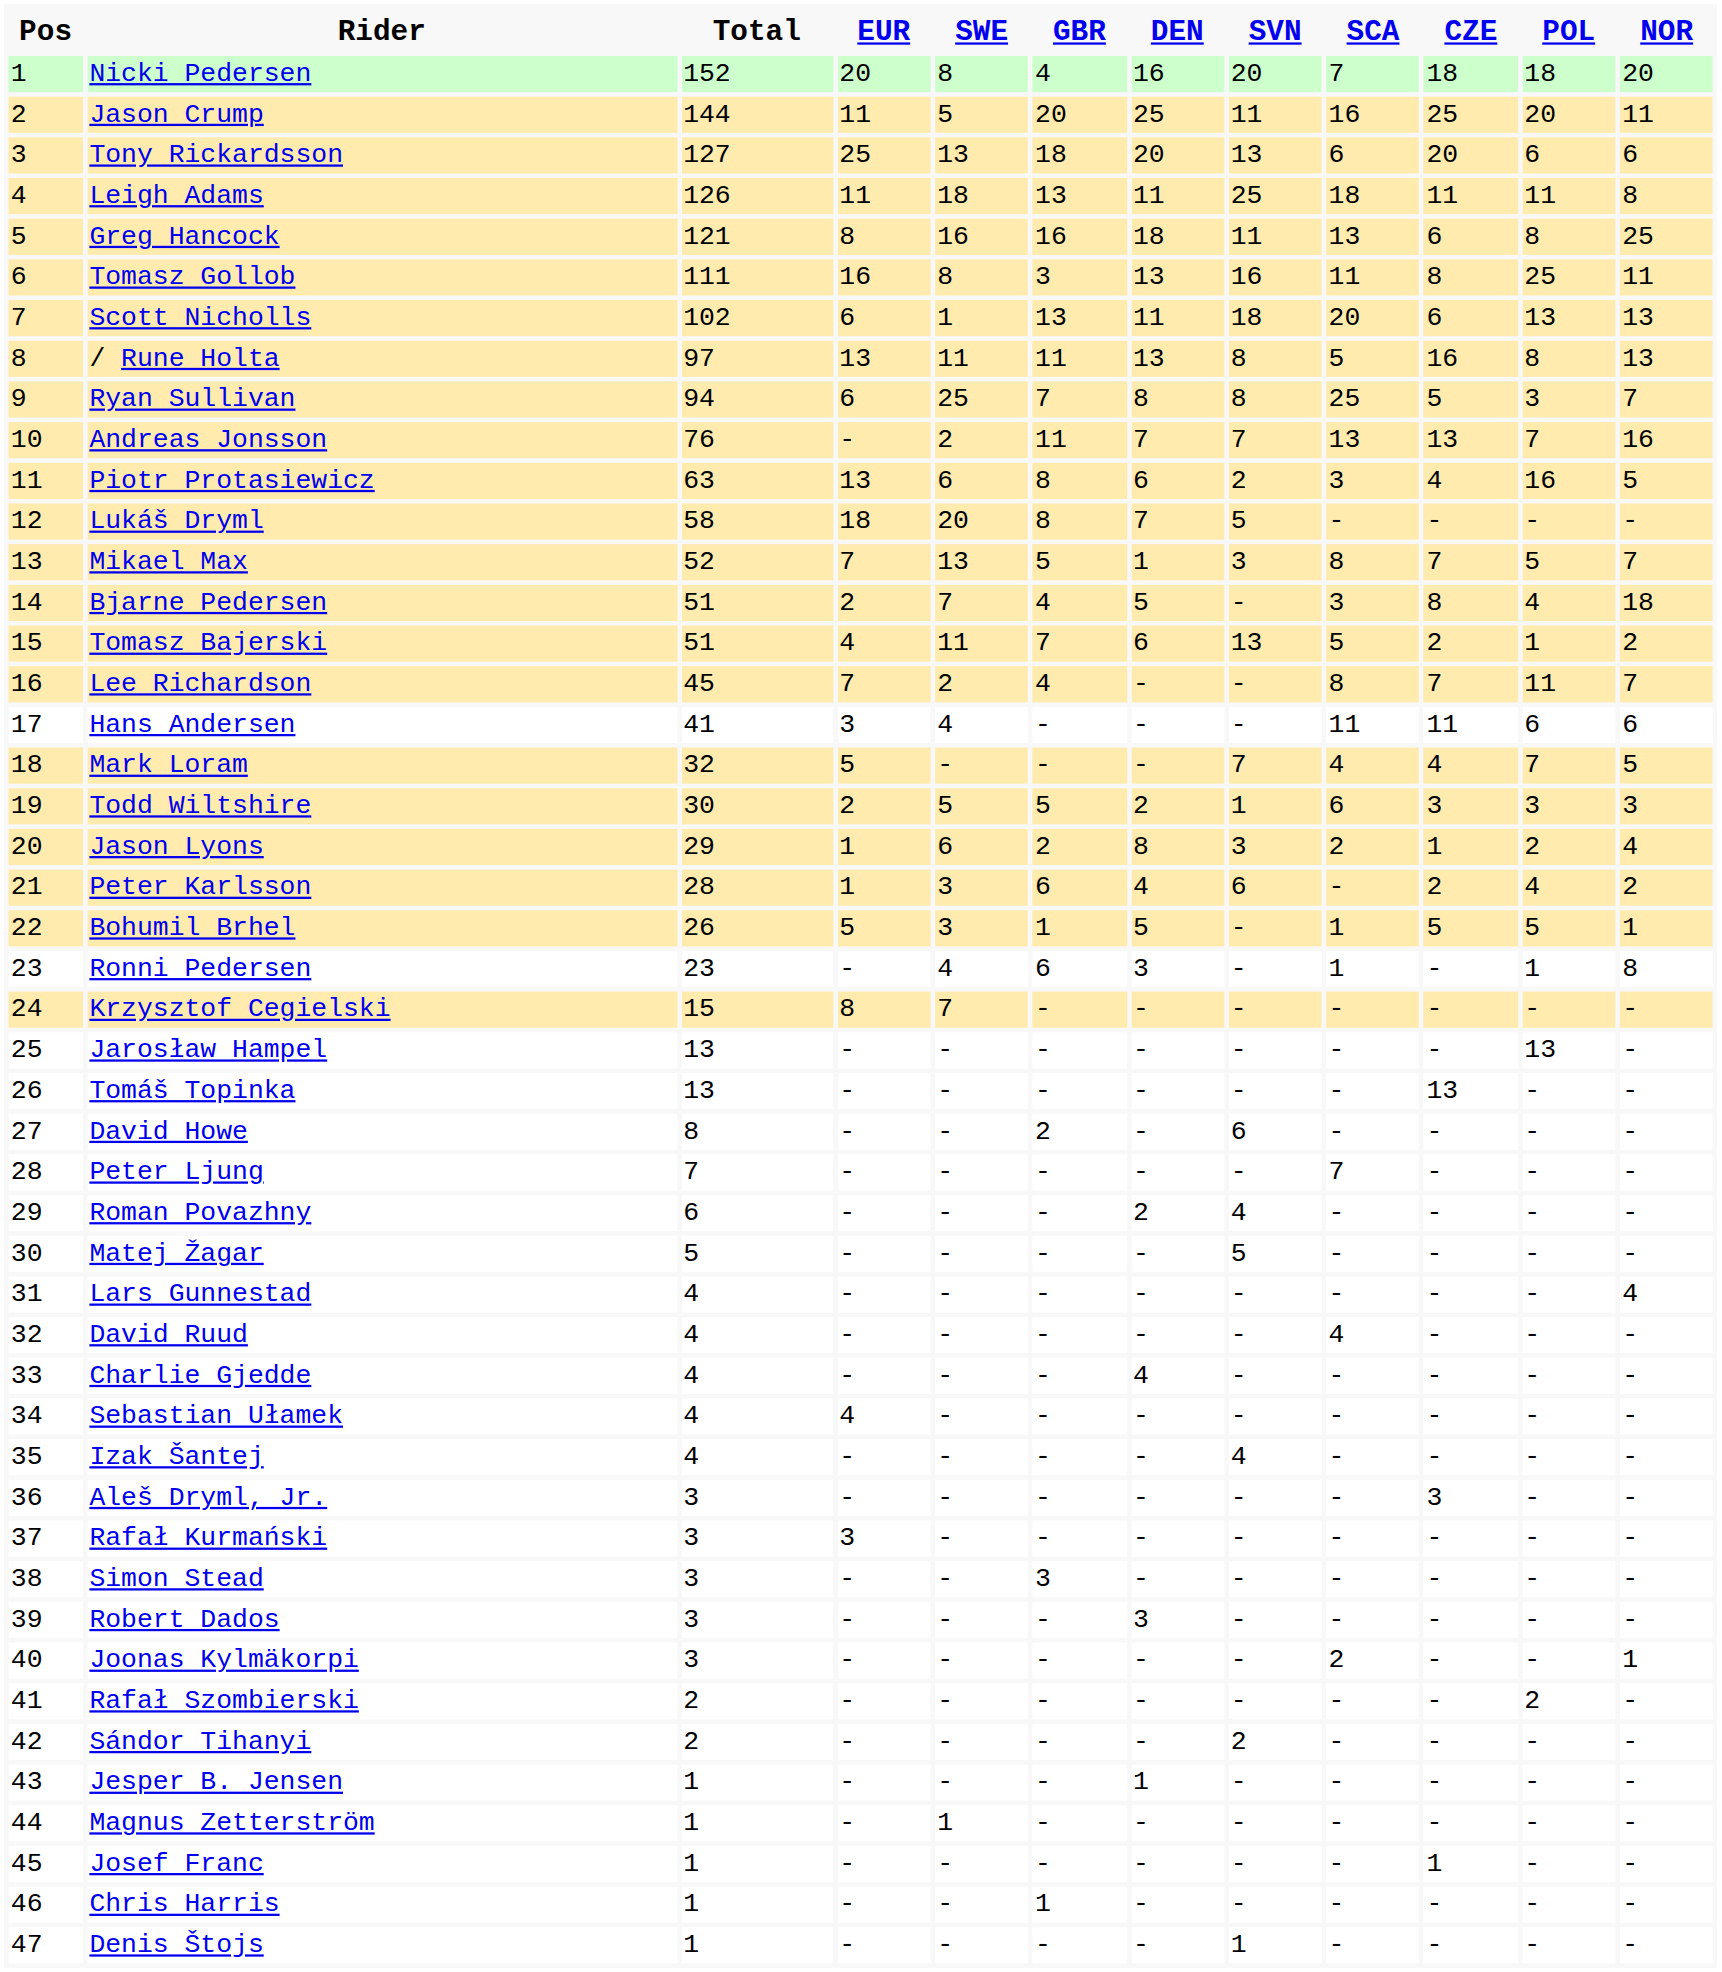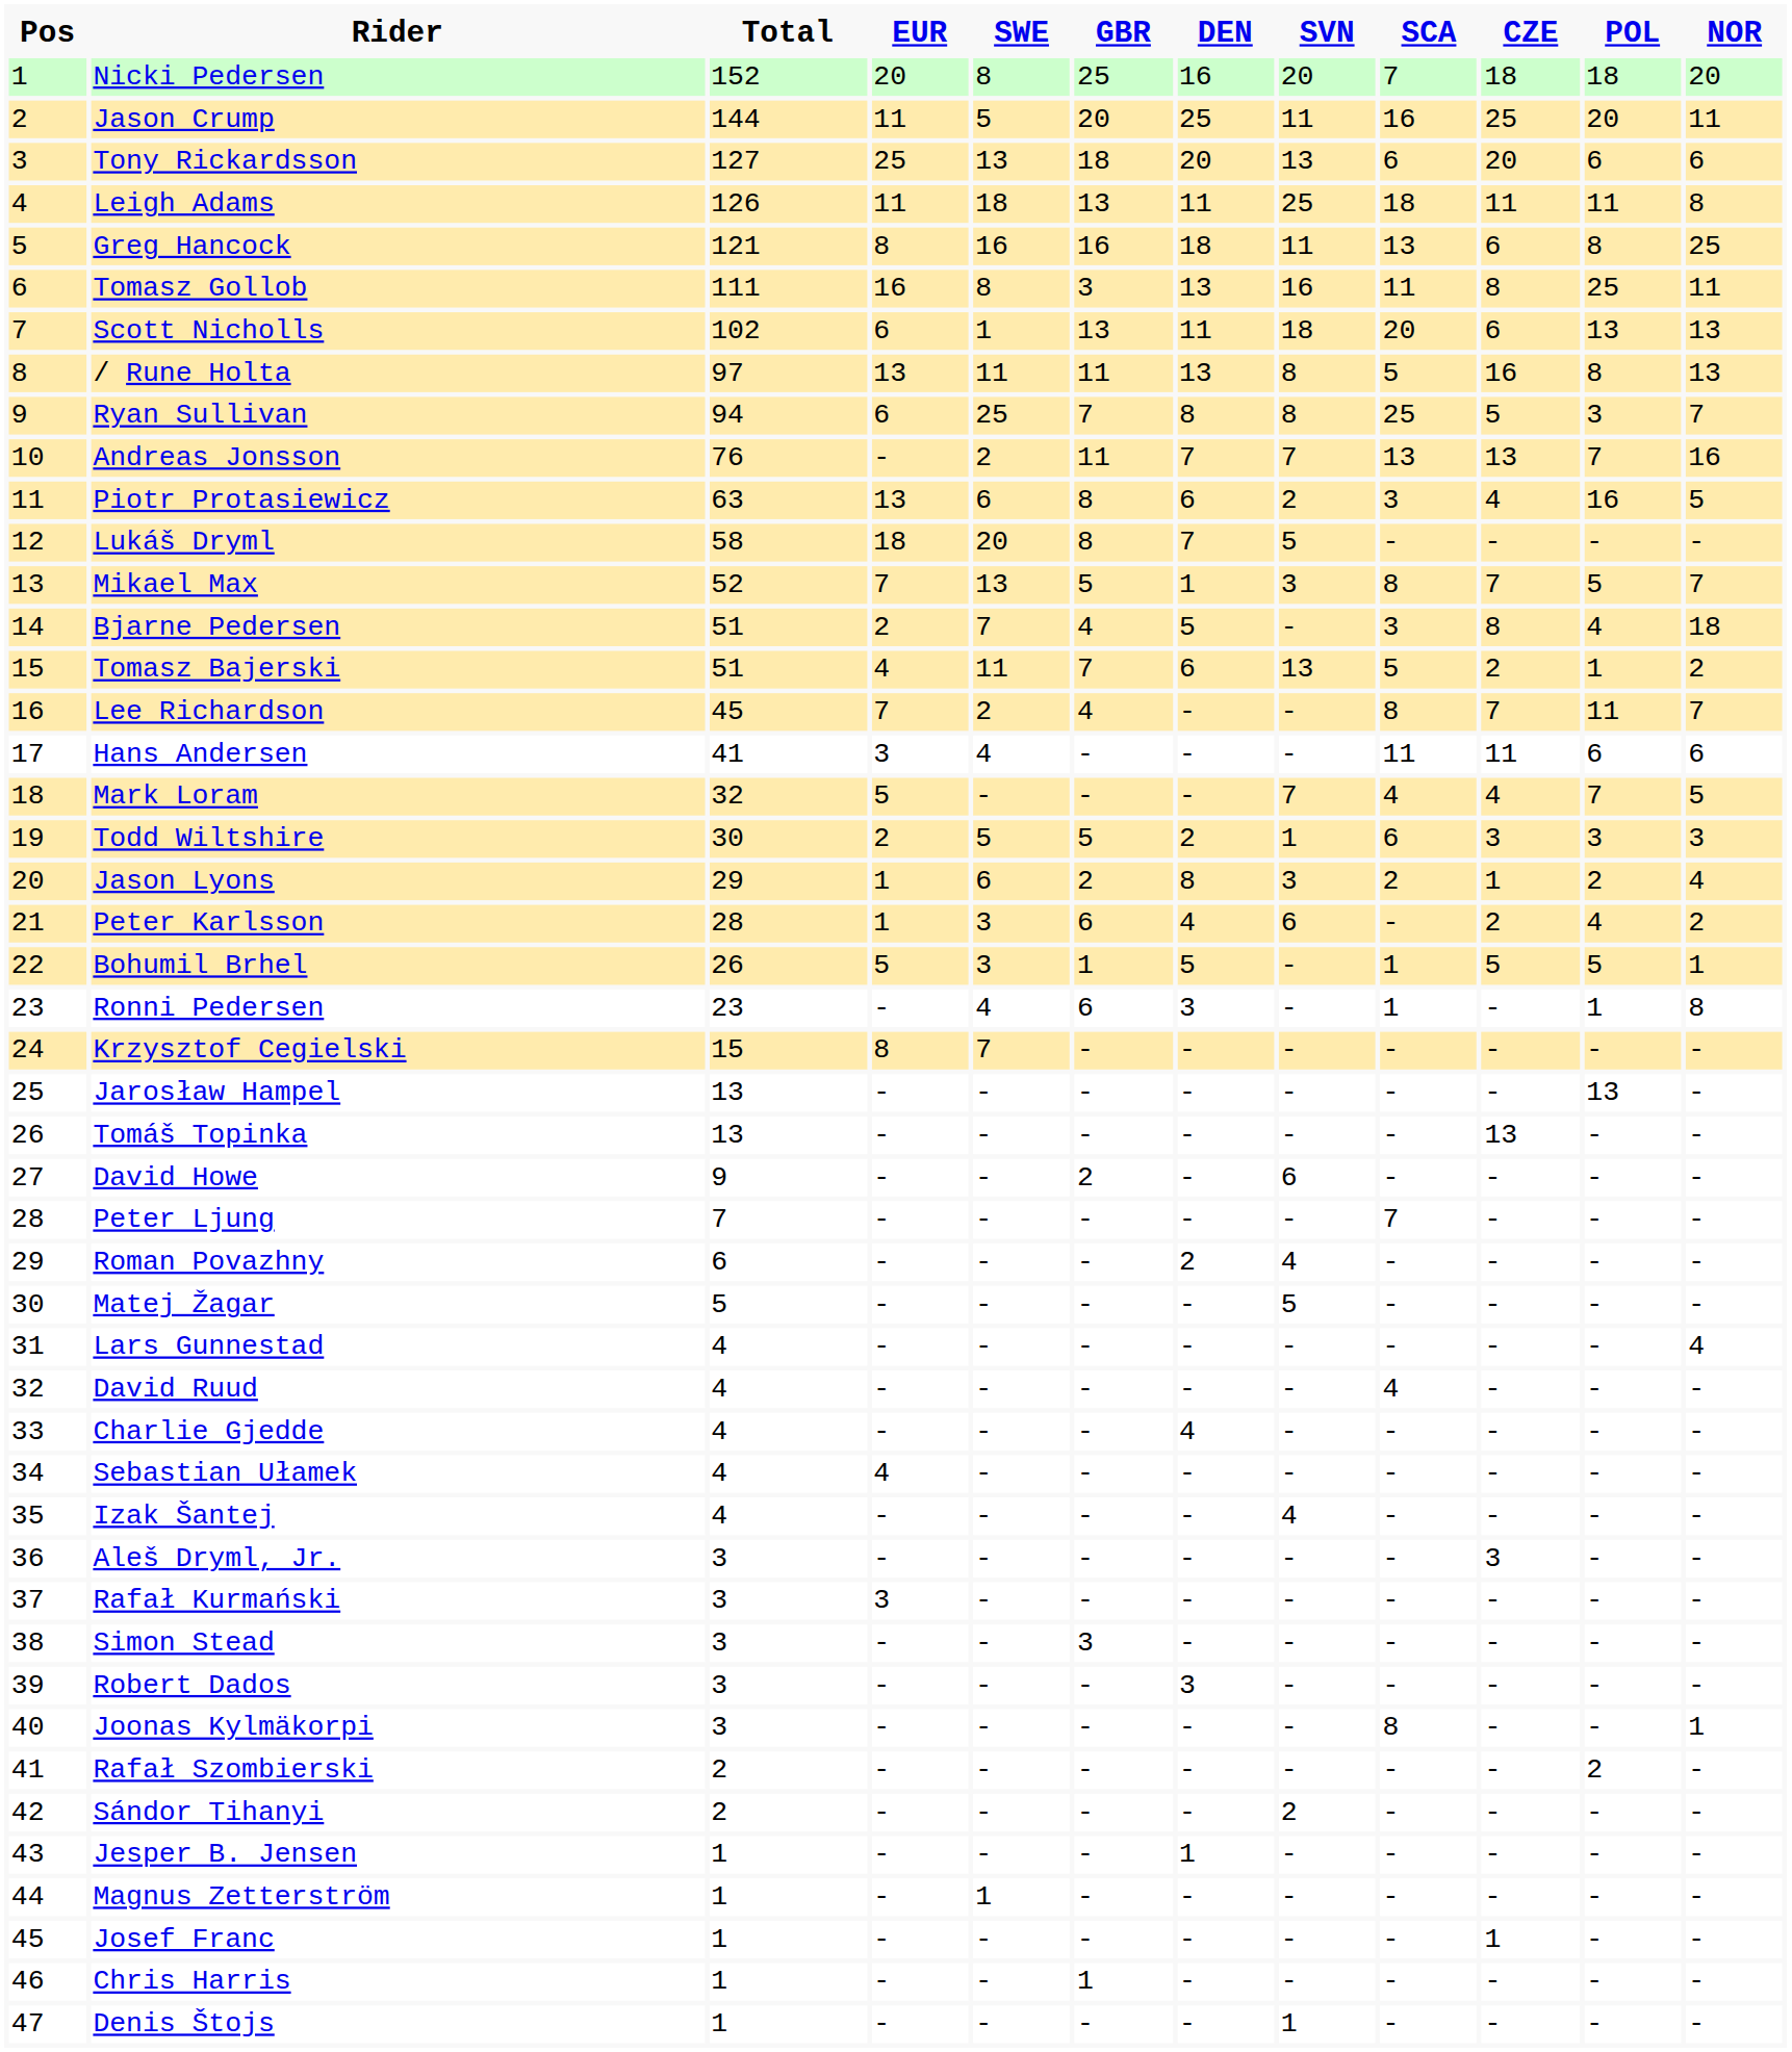Nicki Pedersen | GBR: 4 -> 25
David Howe | Total: 8 -> 9
Joonas Kylmäkorpi | SCA: 2 -> 8
